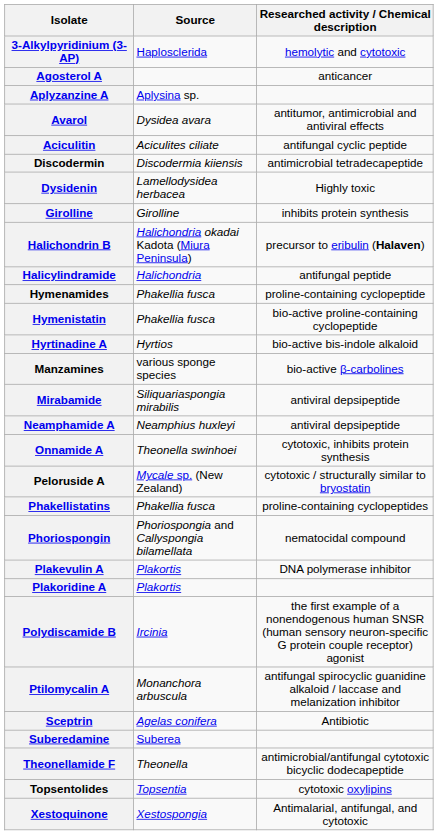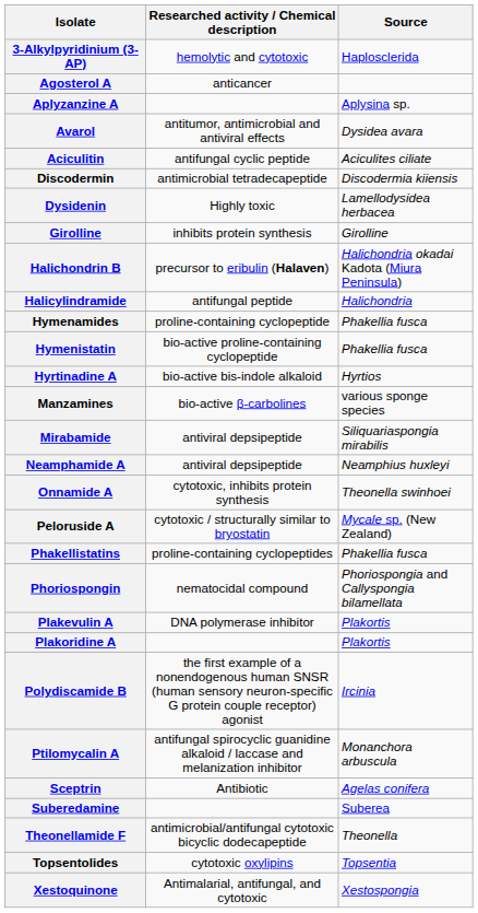columns swapped: Source <-> Researched activity / Chemical description
